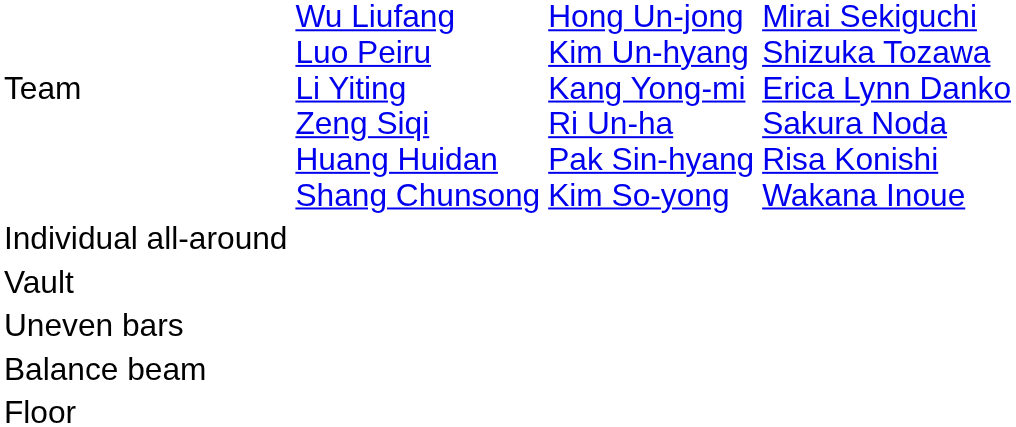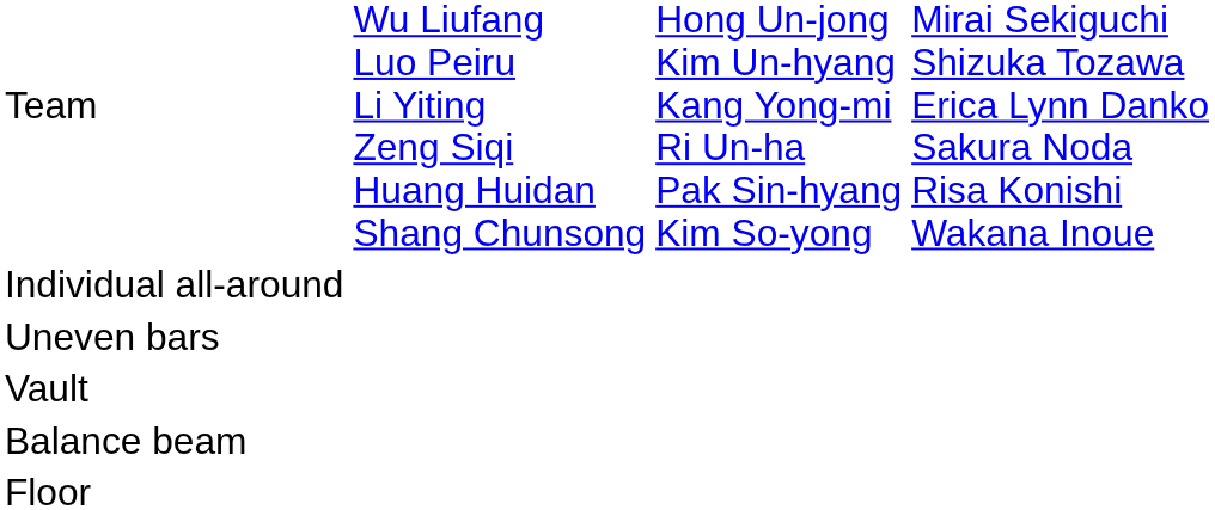rows swapped: Vault <-> Uneven bars
